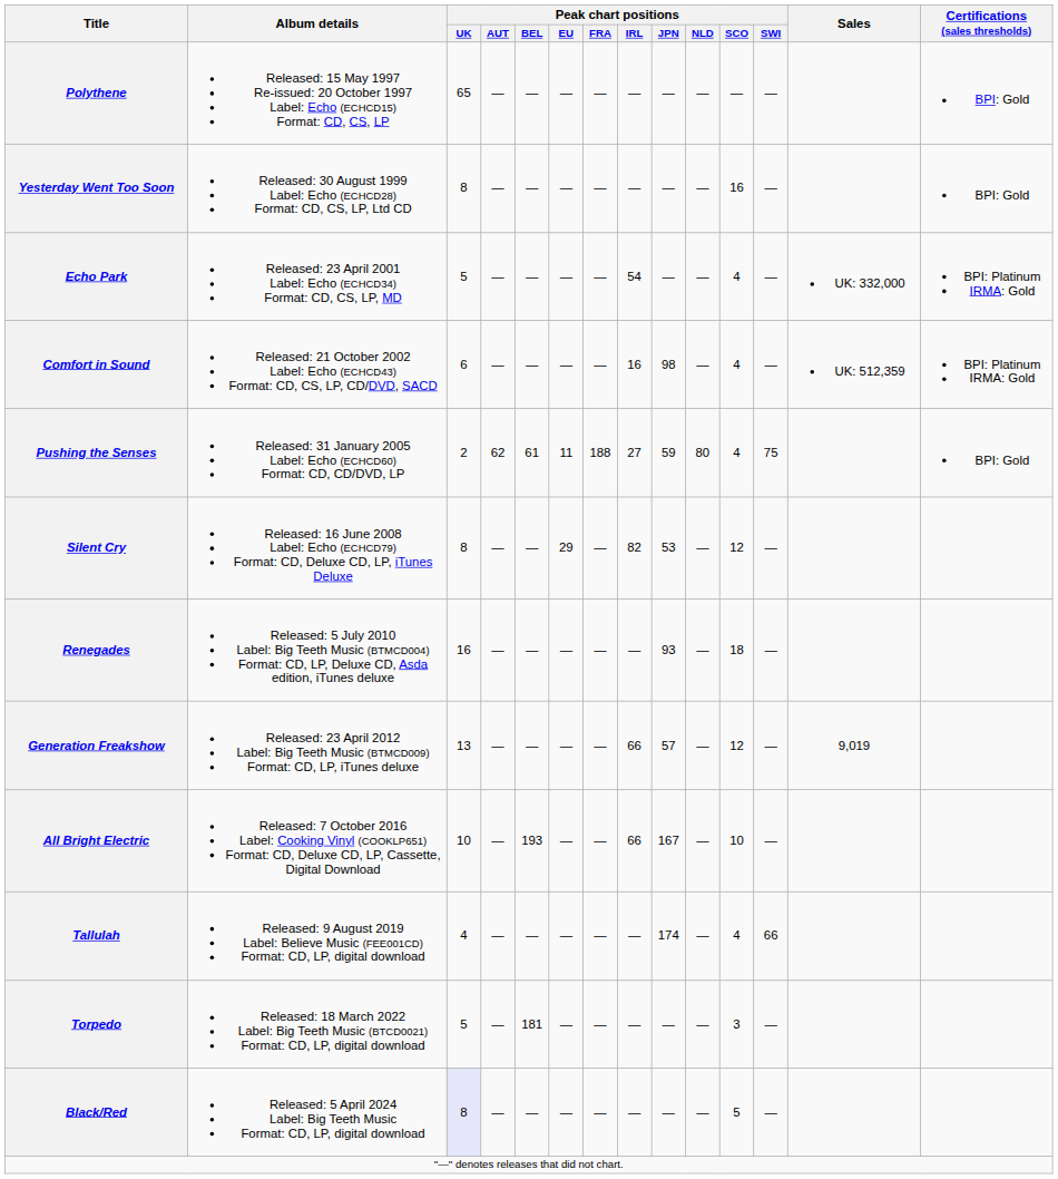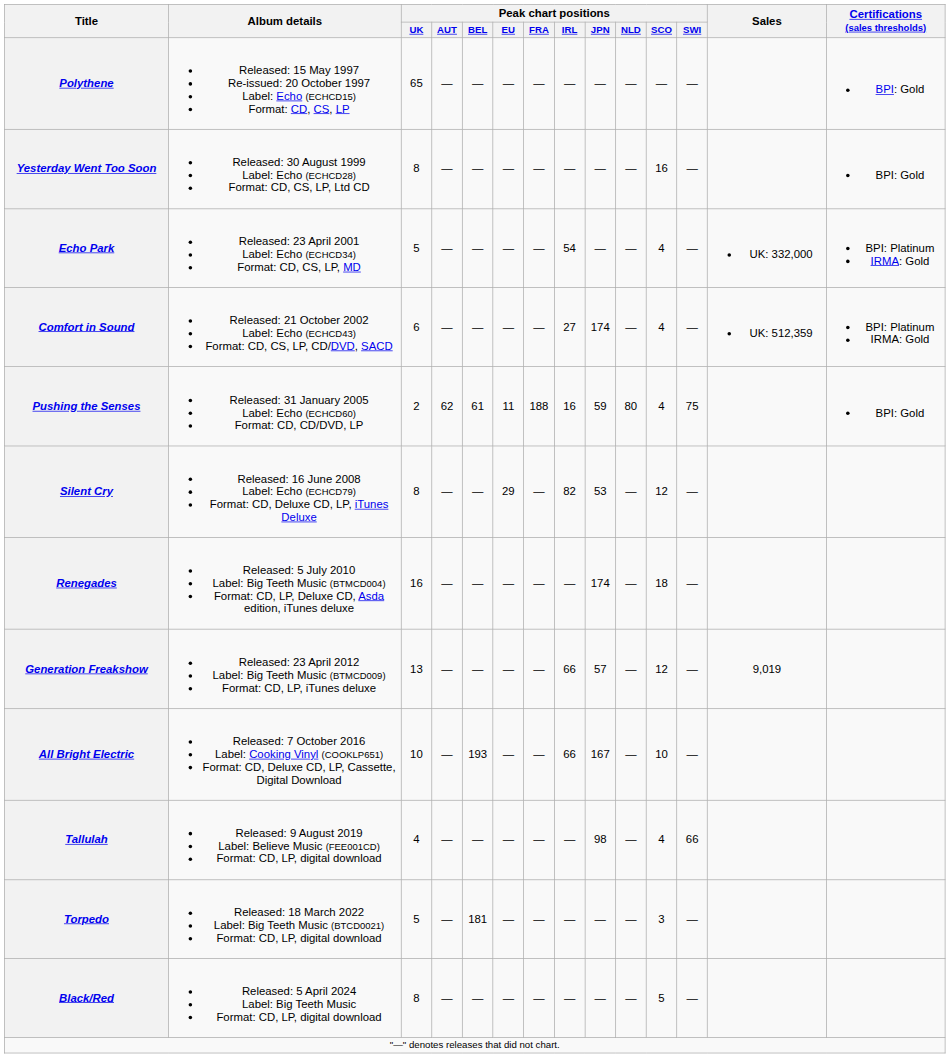Comfort in Sound | Peak chart positions / IRL: 16 -> 27
Comfort in Sound | Peak chart positions / JPN: 98 -> 174
Pushing the Senses | Peak chart positions / IRL: 27 -> 16
Renegades | Peak chart positions / JPN: 93 -> 174
Tallulah | Peak chart positions / JPN: 174 -> 98
Black/Red | Peak chart positions / UK: lavender background -> no background
